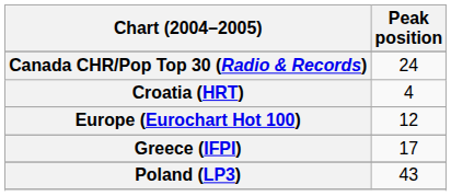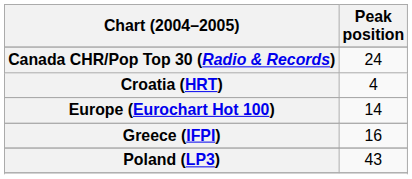Europe (Eurochart Hot 100) | Peak position: 12 -> 14
Greece (IFPI) | Peak position: 17 -> 16
